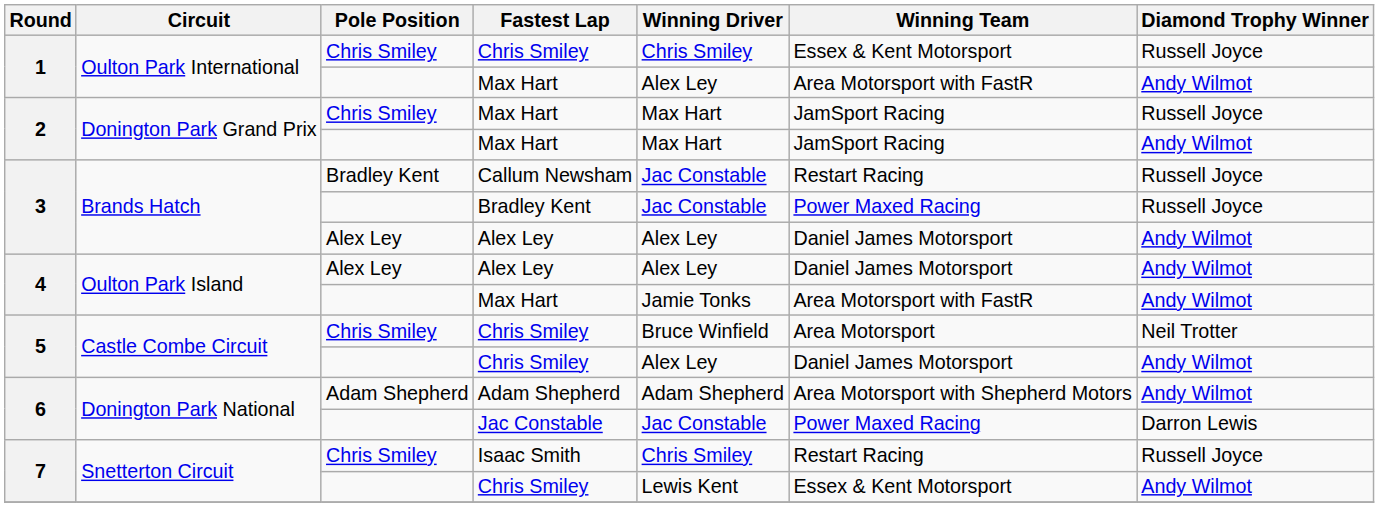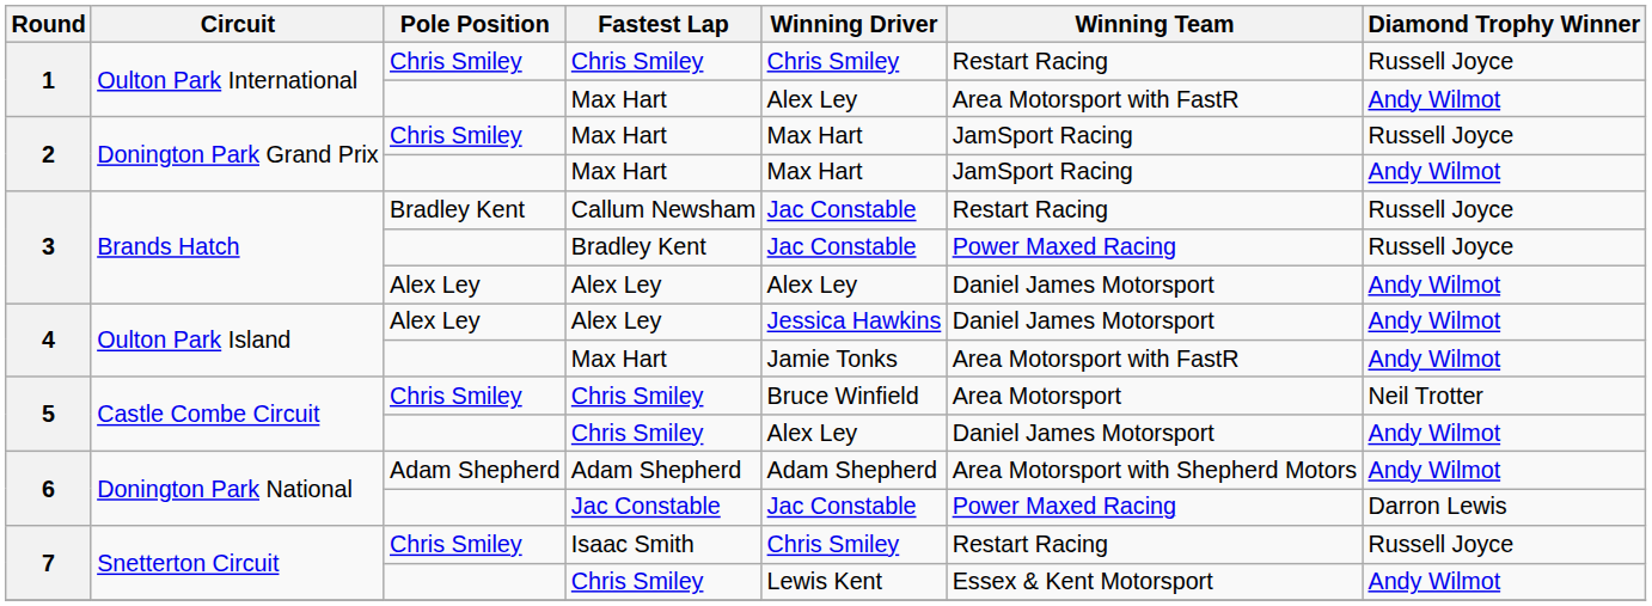1 / Chris Smiley | Winning Team: Essex & Kent Motorsport -> Restart Racing
4 / Alex Ley | Winning Driver: Alex Ley -> Jessica Hawkins
